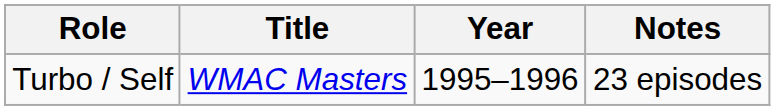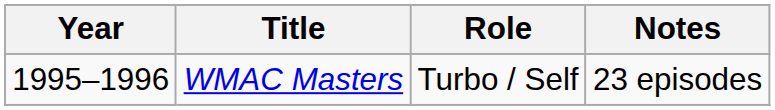columns swapped: Year <-> Role
